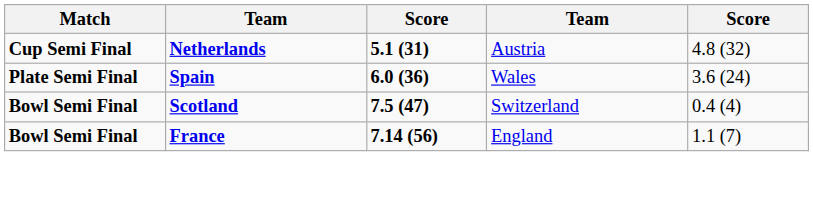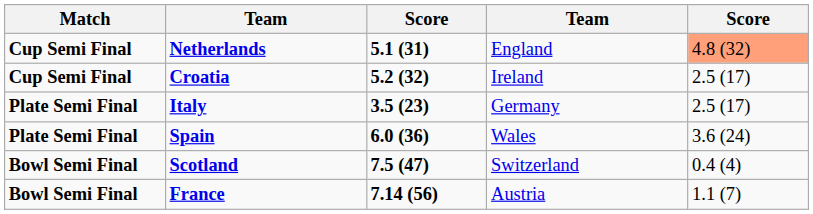Netherlands | column 4: Austria -> England
Netherlands | column 5: no background -> lightsalmon background
+ row: Cup Semi Final | Croatia | 5.2 (32) | Ireland | 2.5 (17)
+ row: Plate Semi Final | Italy | 3.5 (23) | Germany | 2.5 (17)
France | column 4: England -> Austria
